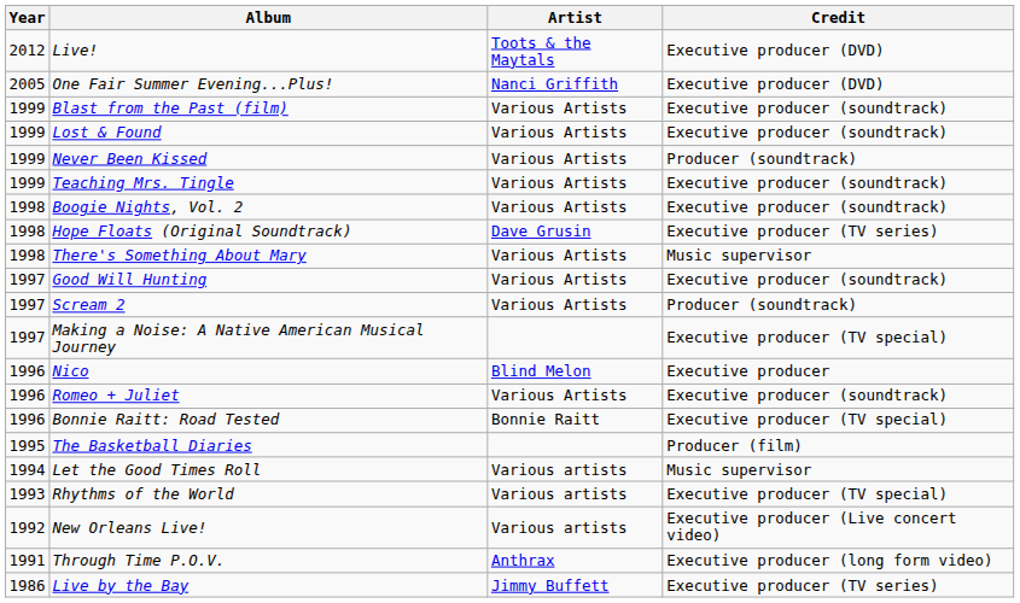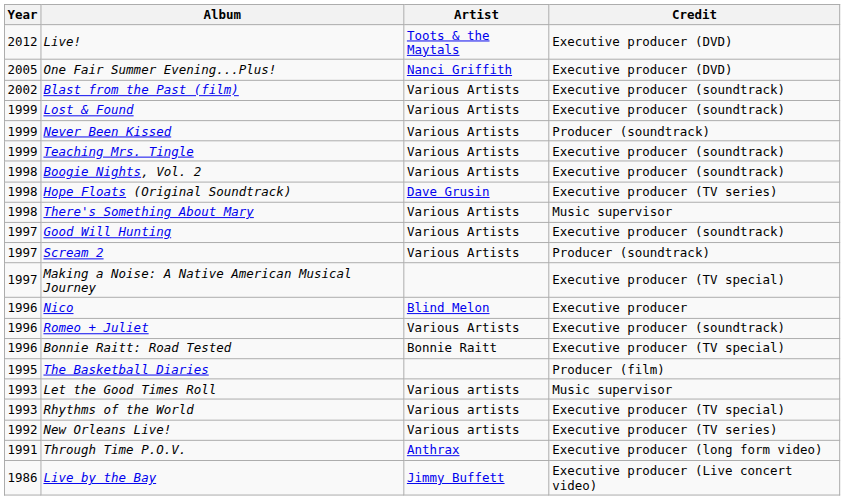Blast from the Past (film) | Year: 1999 -> 2002
Let the Good Times Roll | Year: 1994 -> 1993
New Orleans Live! | Credit: Executive producer (Live concert video) -> Executive producer (TV series)
Live by the Bay | Credit: Executive producer (TV series) -> Executive producer (Live concert video)
